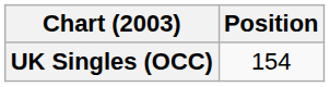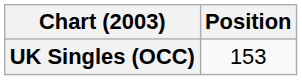UK Singles (OCC) | Position: 154 -> 153
